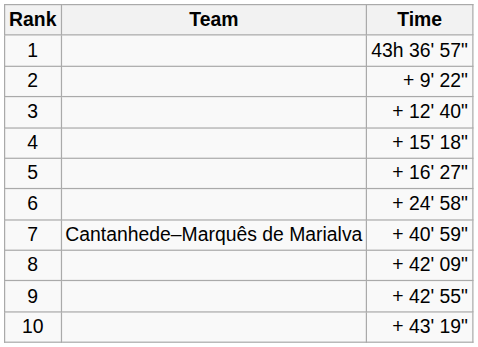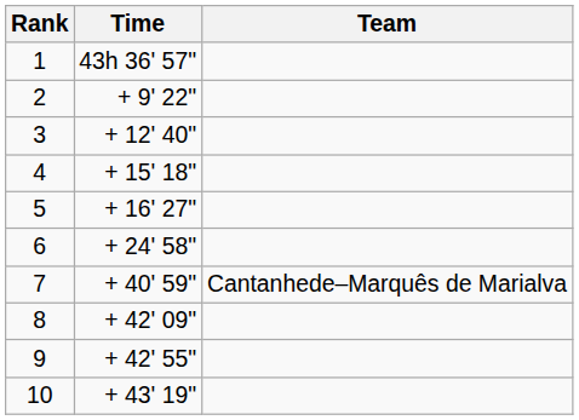columns swapped: Team <-> Time
